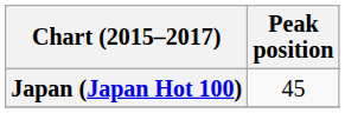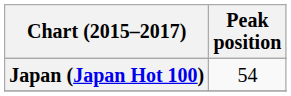Japan (Japan Hot 100) | Peak position: 45 -> 54
